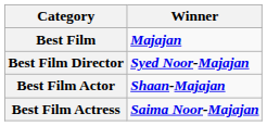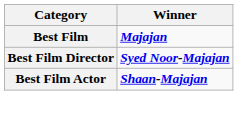- row: Best Film Actress | Saima Noor-Majajan
